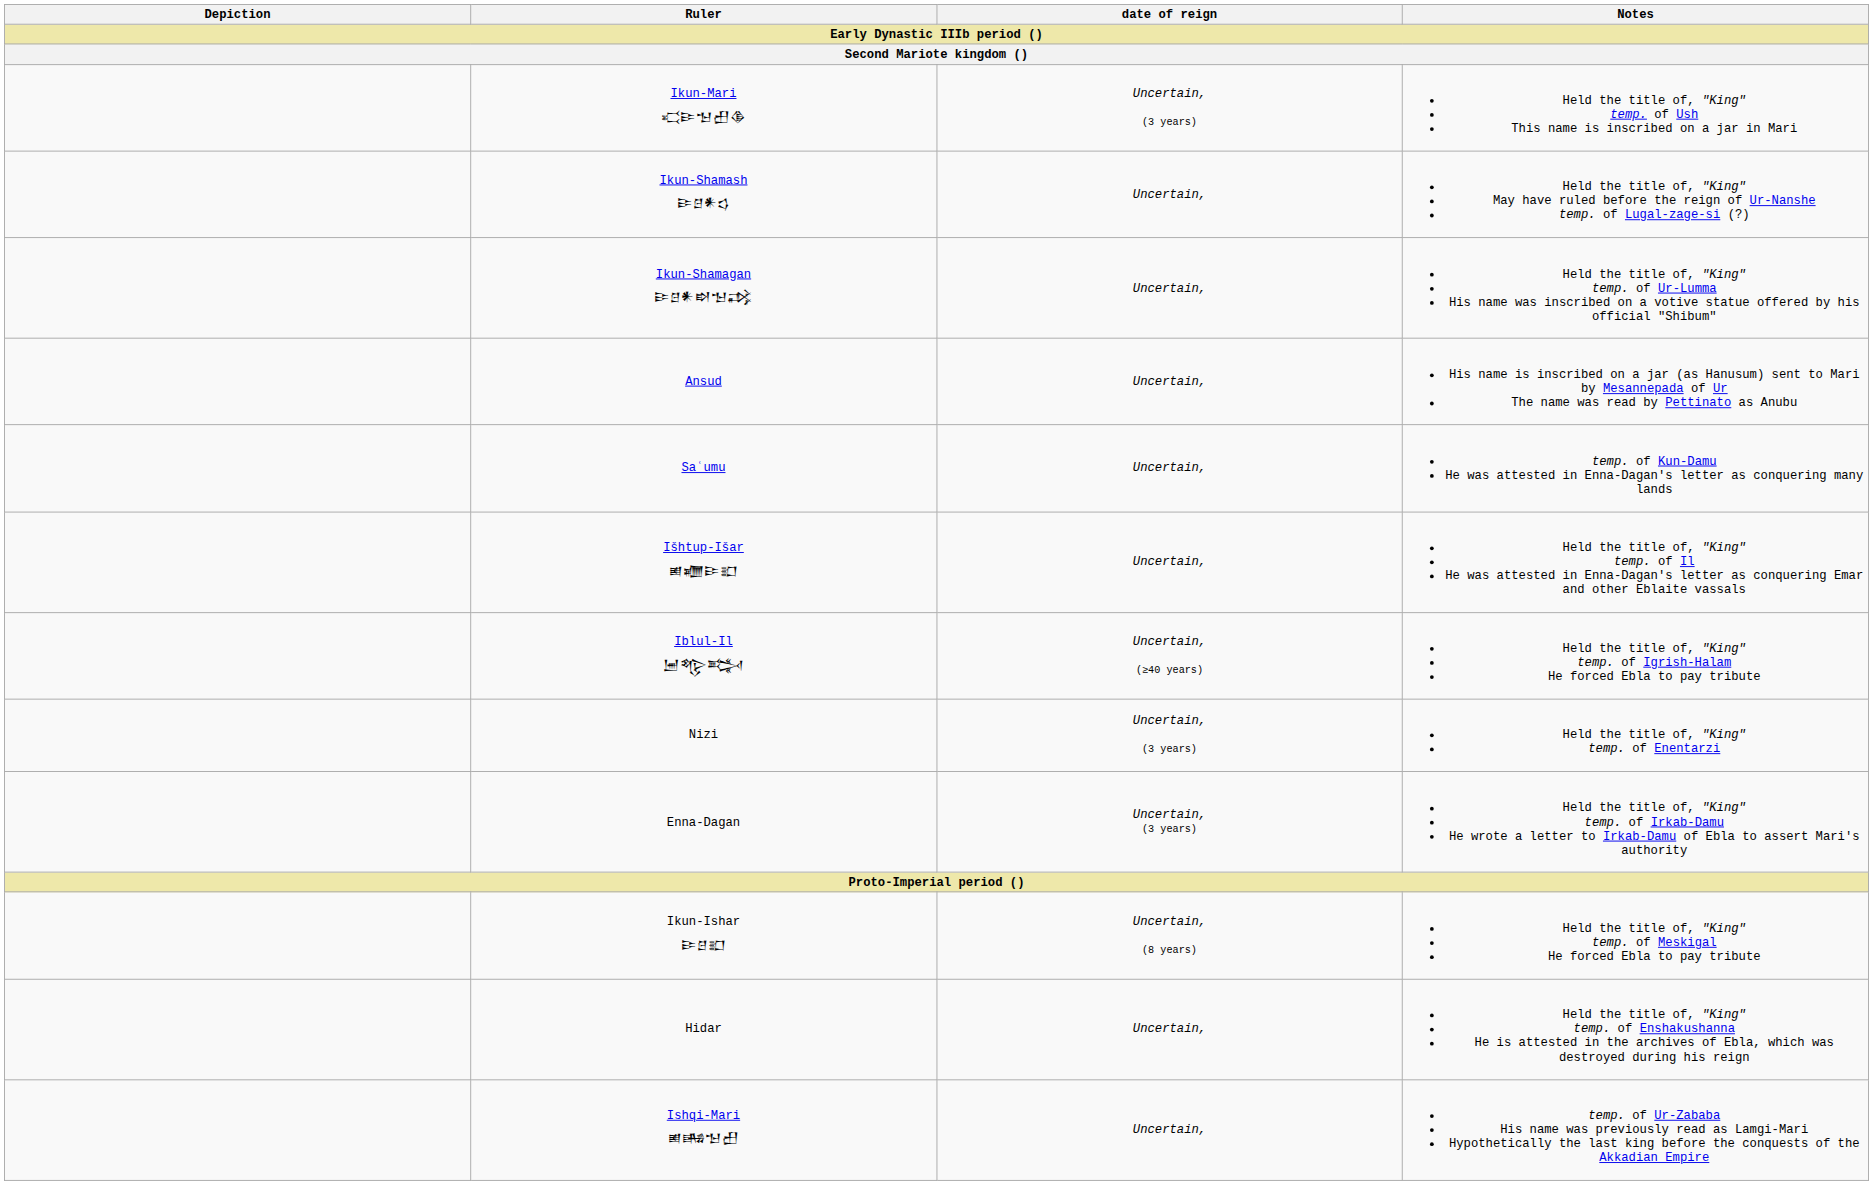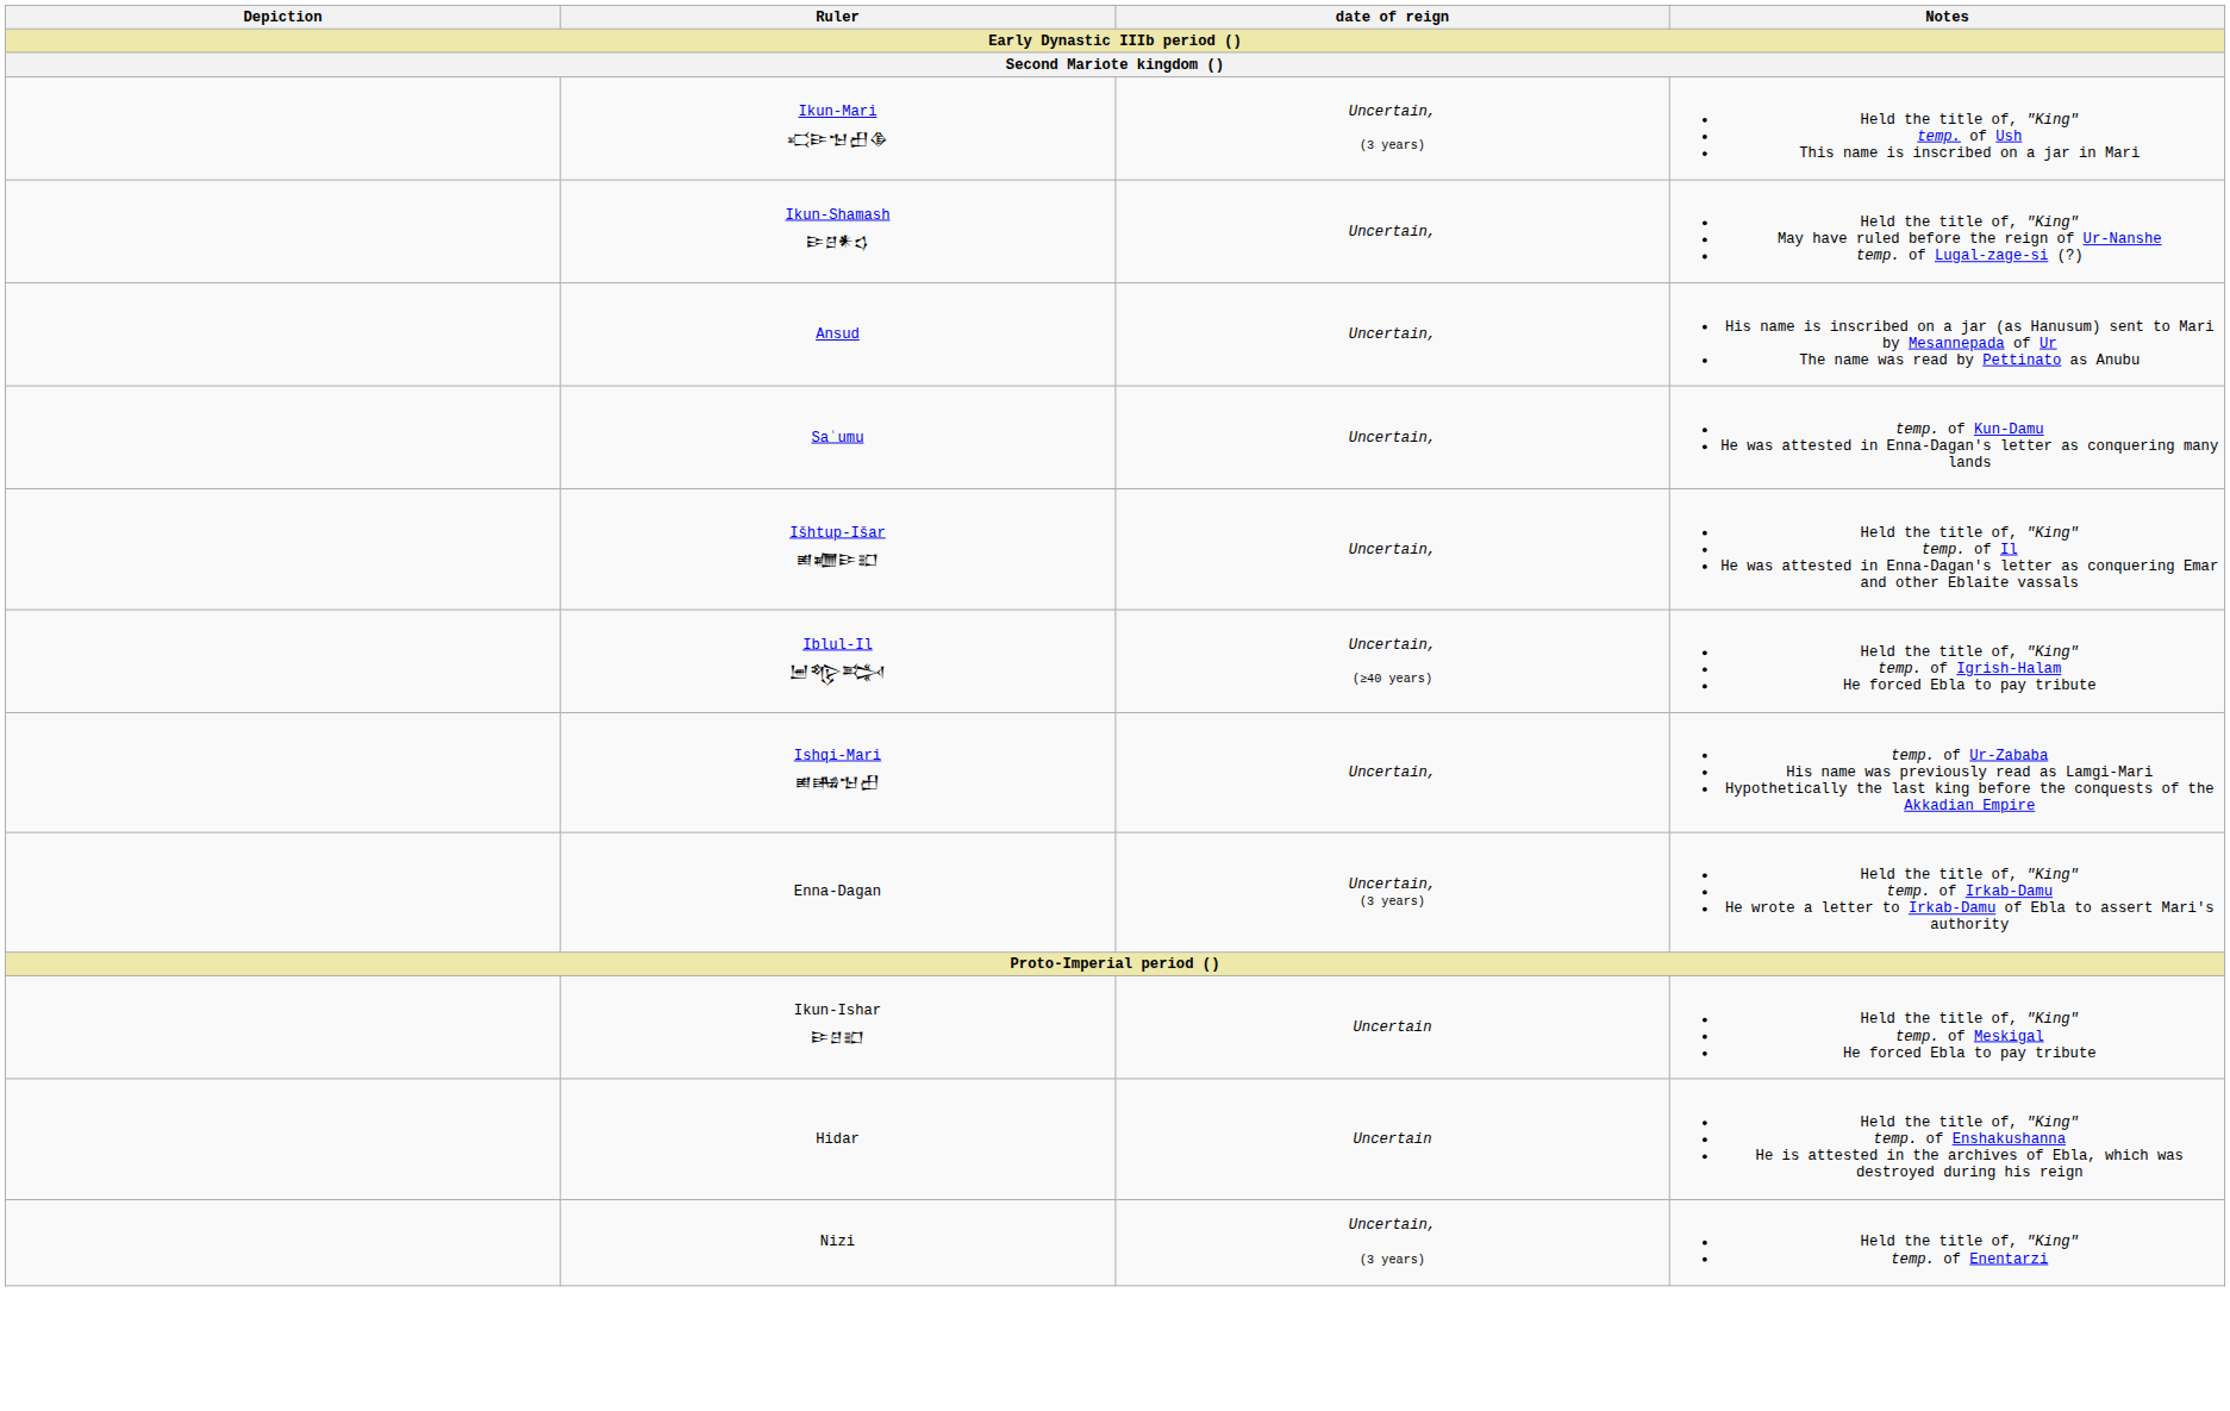- row: Ikun-Shamagan 𒄿𒆪𒀭𒊭𒈠𒃶 | Uncertain, | Held the title of, "King" temp. of Ur-Lumma His name was inscribed on a votive statue offered by his official "Shibum"
rows swapped: Nizi <-> Ishqi-Mari 𒅖𒄄𒈠𒌷
Ikun-Ishar 𒄿𒆪𒊬 | date of reign: Uncertain, (8 years) -> Uncertain
Hidar | date of reign: Uncertain, -> Uncertain
